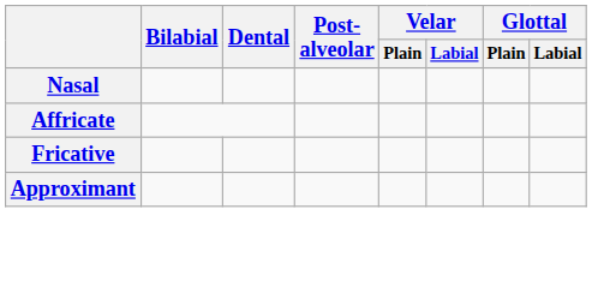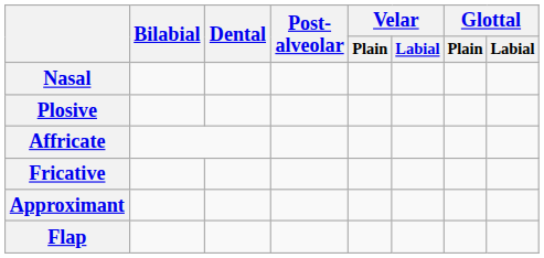+ row: Plosive
+ row: Flap
